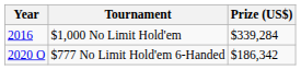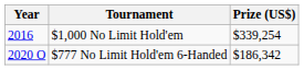$1,000 No Limit Hold'em | Prize (US$): $339,284 -> $339,254
